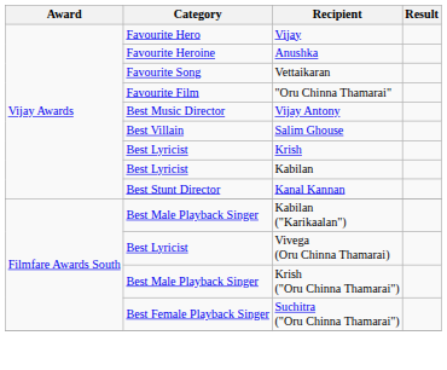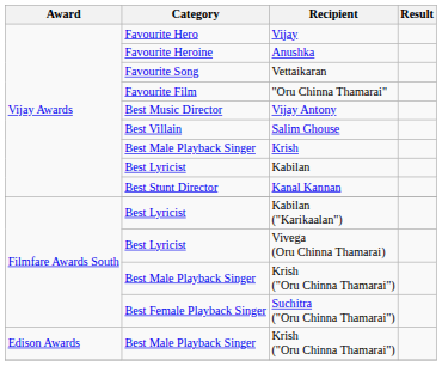Krish | Category: Best Lyricist -> Best Male Playback Singer
Kabilan ("Karikaalan") | Category: Best Male Playback Singer -> Best Lyricist
+ row: Edison Awards | Best Male Playback Singer | Krish ("Oru Chinna Thamarai")
